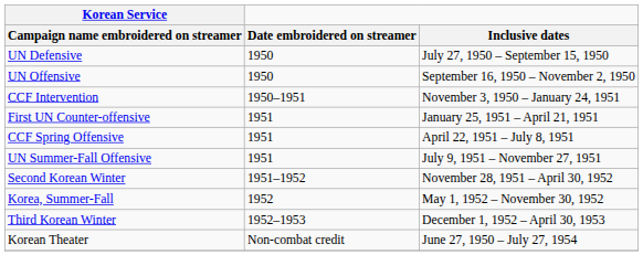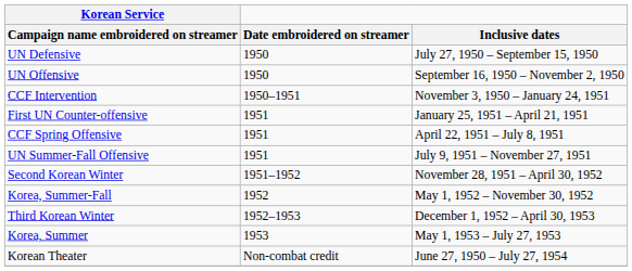+ row: Korea, Summer | 1953 | May 1, 1953 – July 27, 1953
